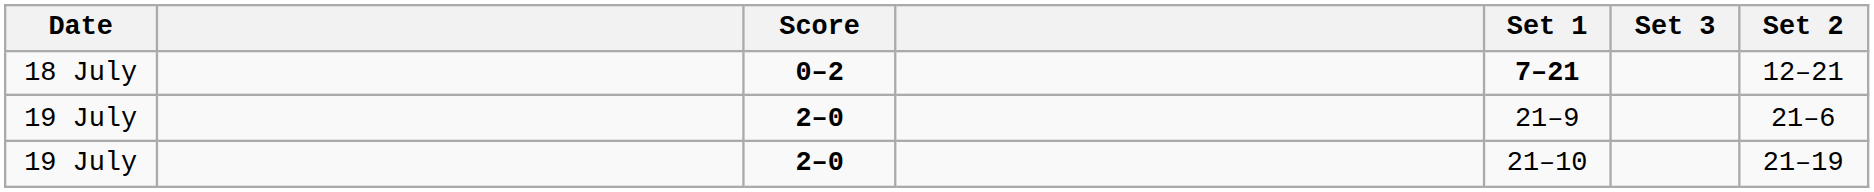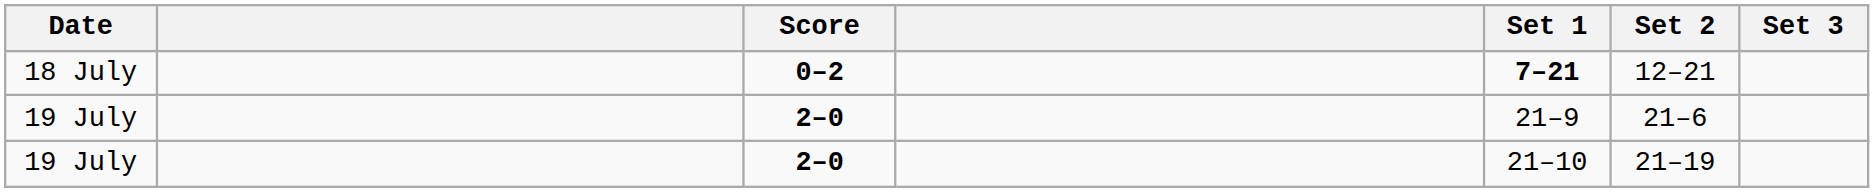columns swapped: Set 2 <-> Set 3
